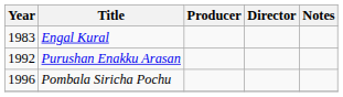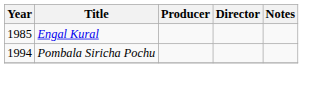Engal Kural | Year: 1983 -> 1985
- row: 1992 | Purushan Enakku Arasan
Pombala Siricha Pochu | Year: 1996 -> 1994
